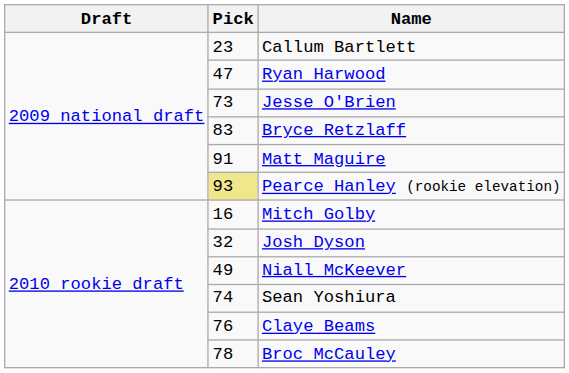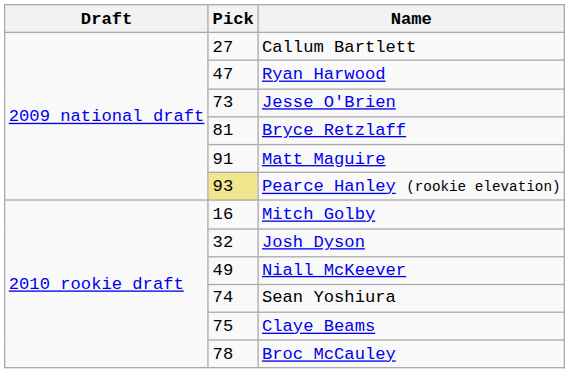Callum Bartlett | Pick: 23 -> 27
Bryce Retzlaff | Pick: 83 -> 81
Claye Beams | Pick: 76 -> 75
